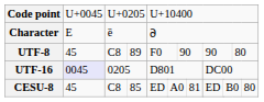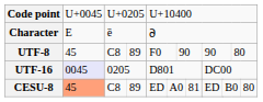CESU-8 | column 2: no background -> lightsalmon background
CESU-8 | column 4: 85 -> 89
